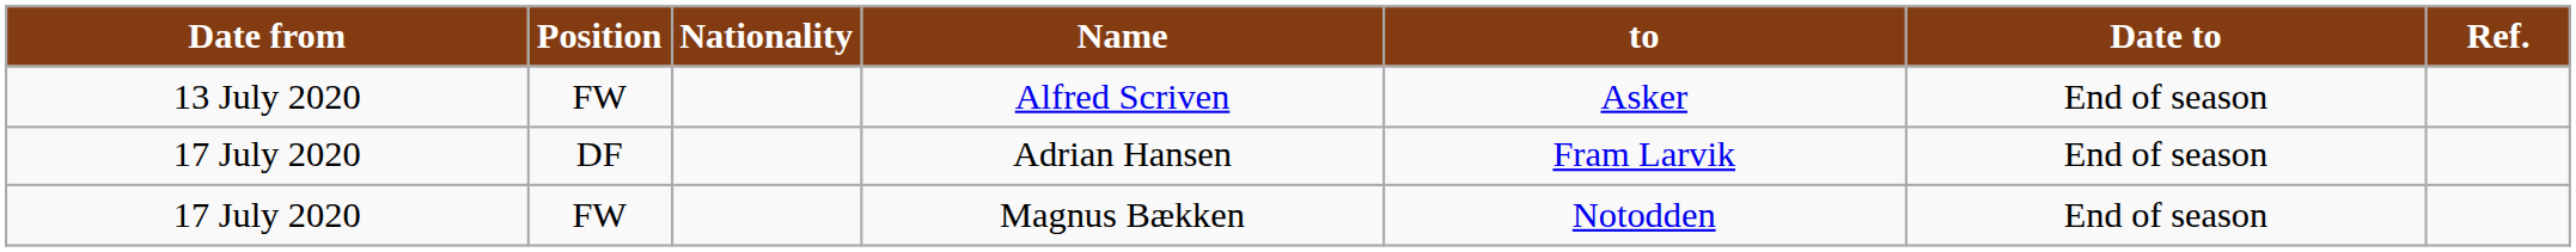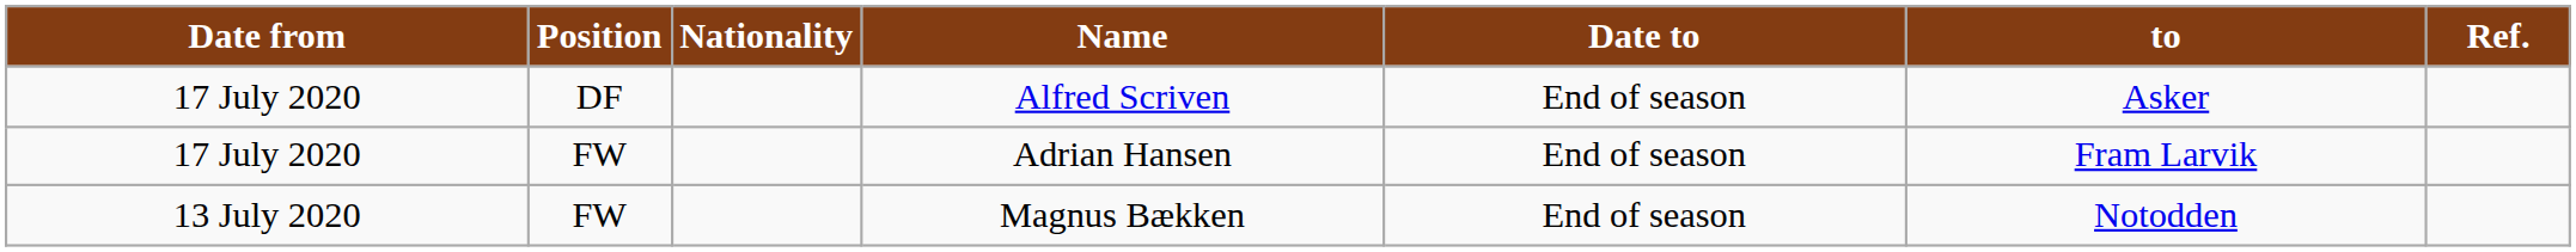columns swapped: to <-> Date to
Alfred Scriven | Date from: 13 July 2020 -> 17 July 2020
Alfred Scriven | Position: FW -> DF
Adrian Hansen | Position: DF -> FW
Magnus Bækken | Date from: 17 July 2020 -> 13 July 2020
